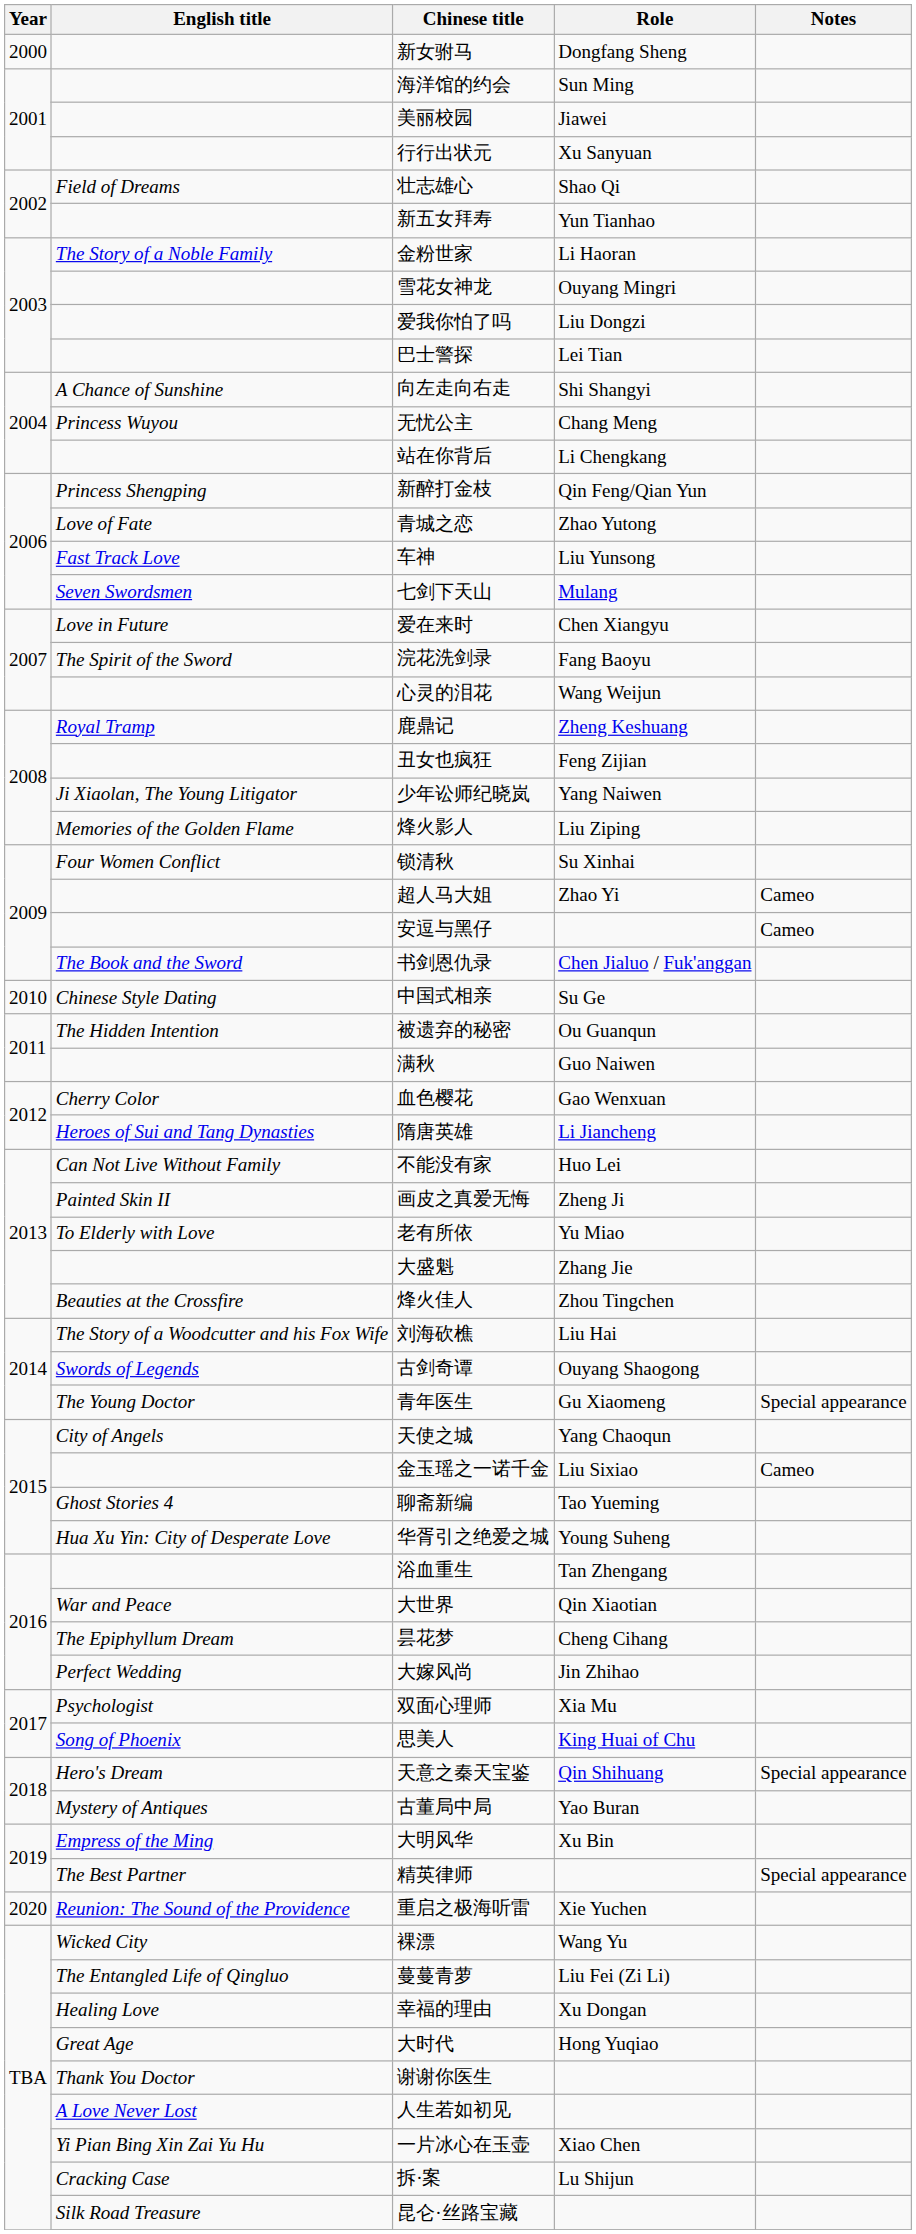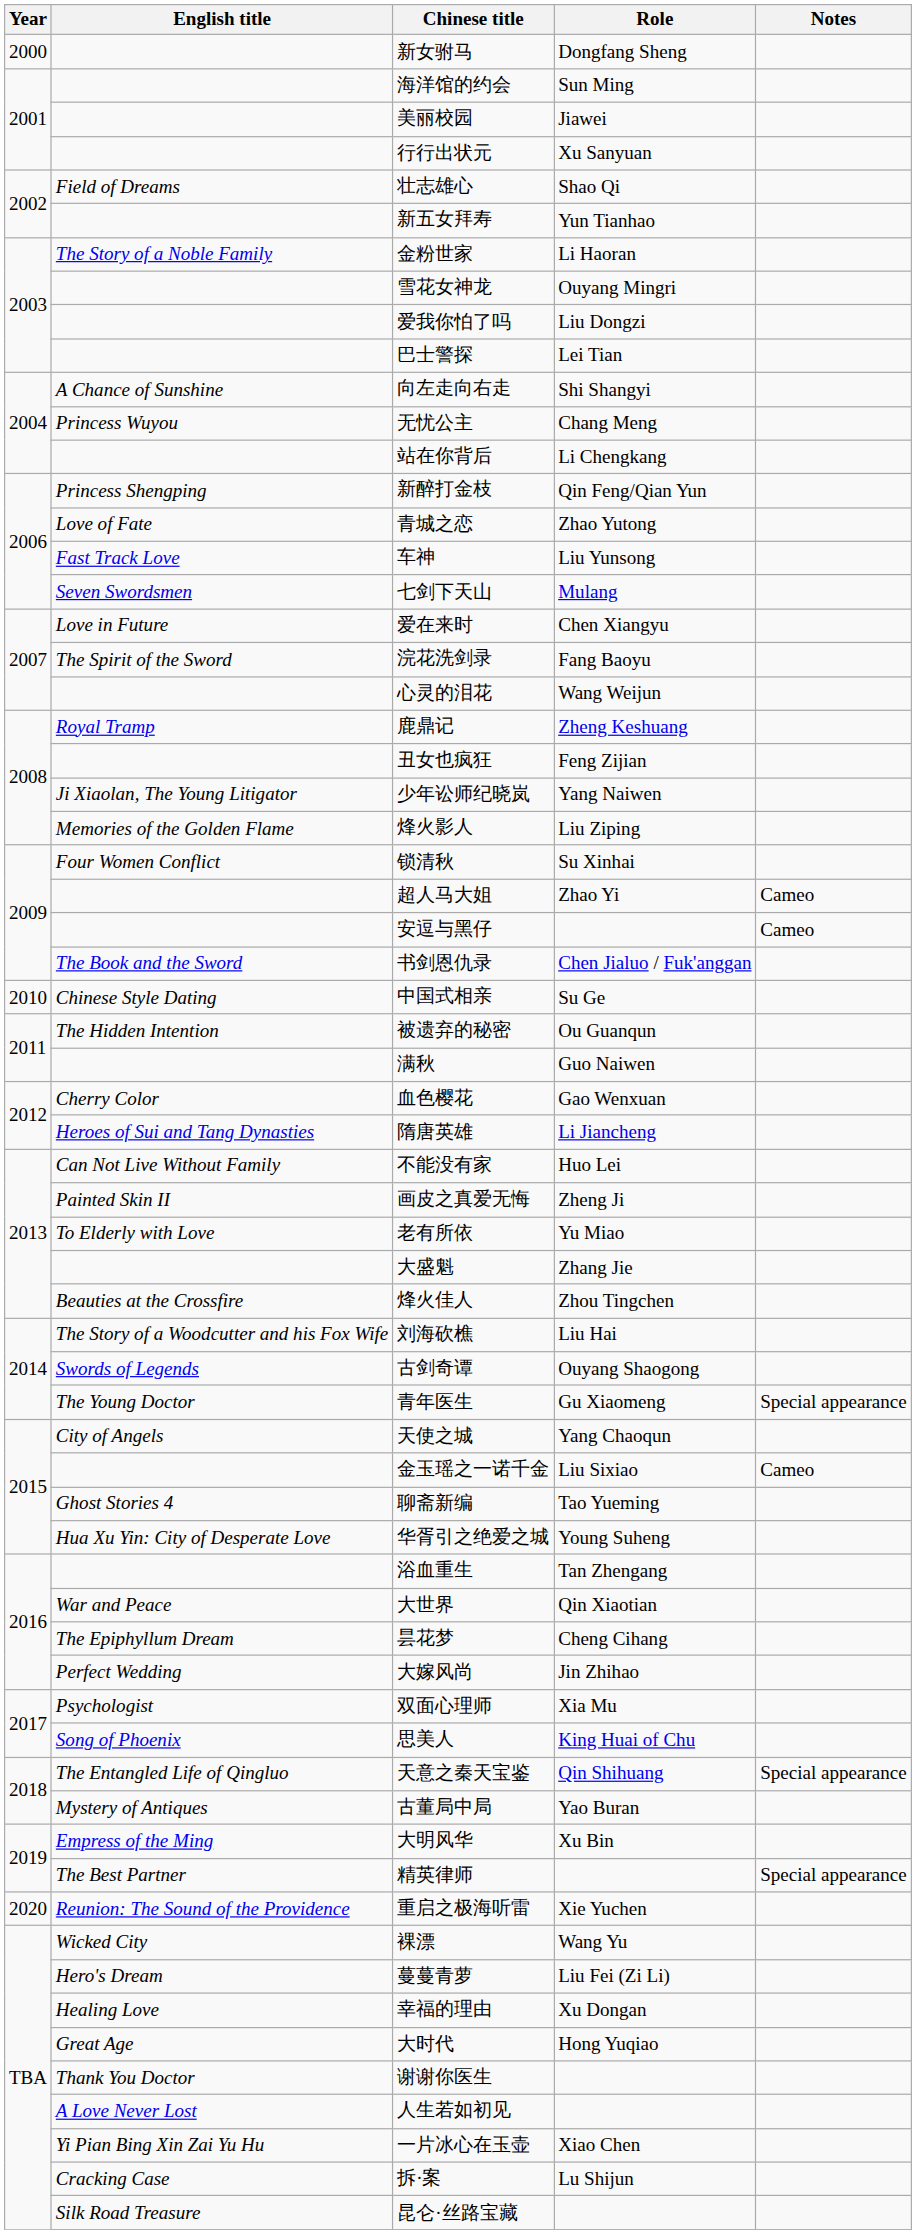天意之秦天宝鉴 | English title: Hero's Dream -> The Entangled Life of Qingluo
蔓蔓青萝 | English title: The Entangled Life of Qingluo -> Hero's Dream
